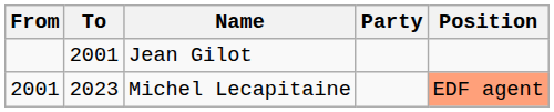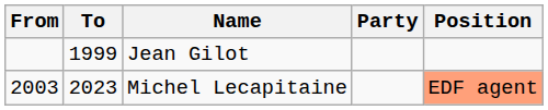Jean Gilot | To: 2001 -> 1999
Michel Lecapitaine | From: 2001 -> 2003
